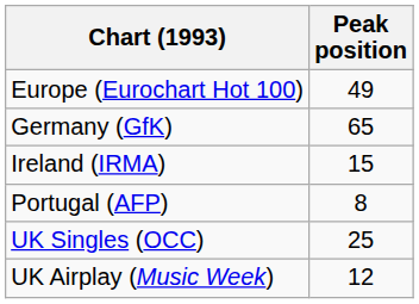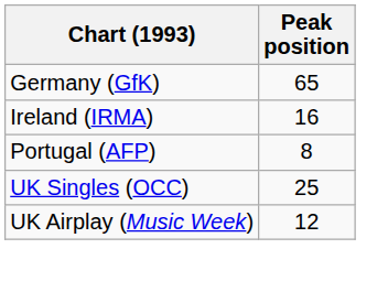- row: Europe (Eurochart Hot 100) | 49
Ireland (IRMA) | Peak position: 15 -> 16
